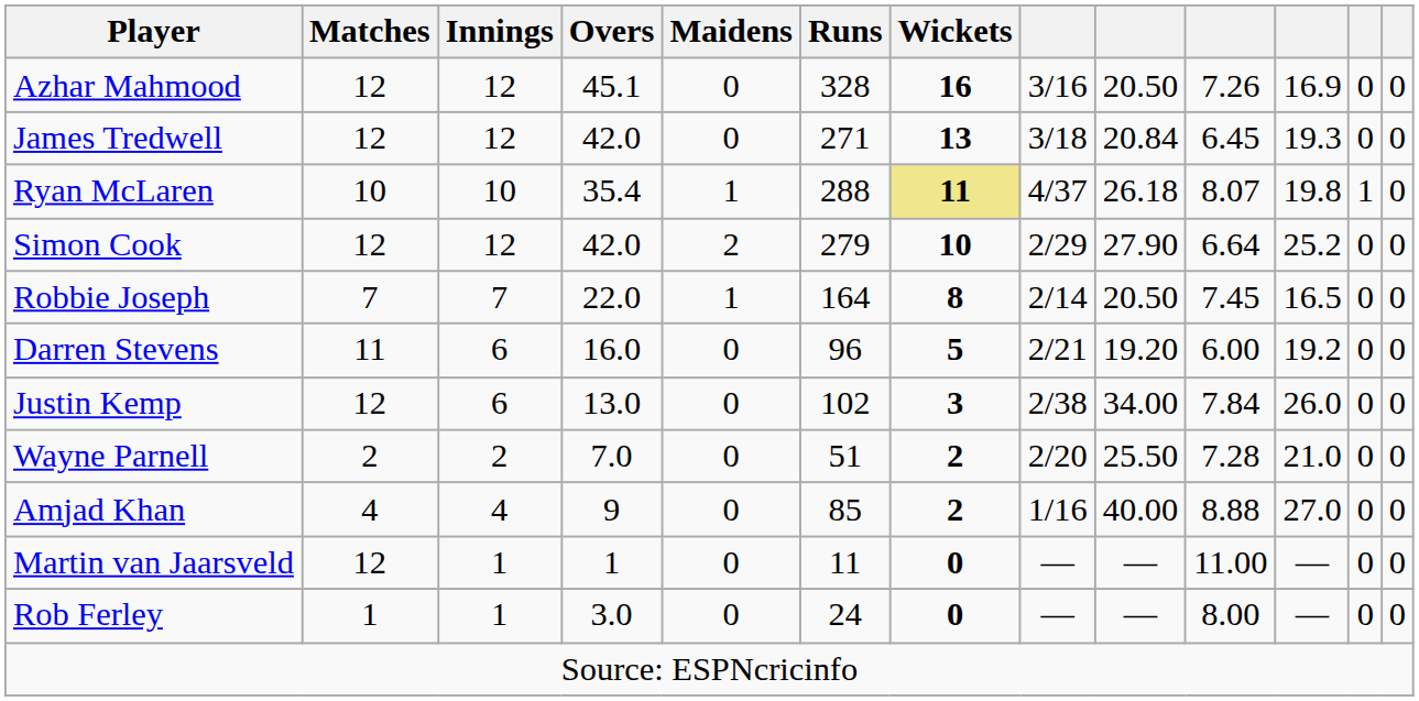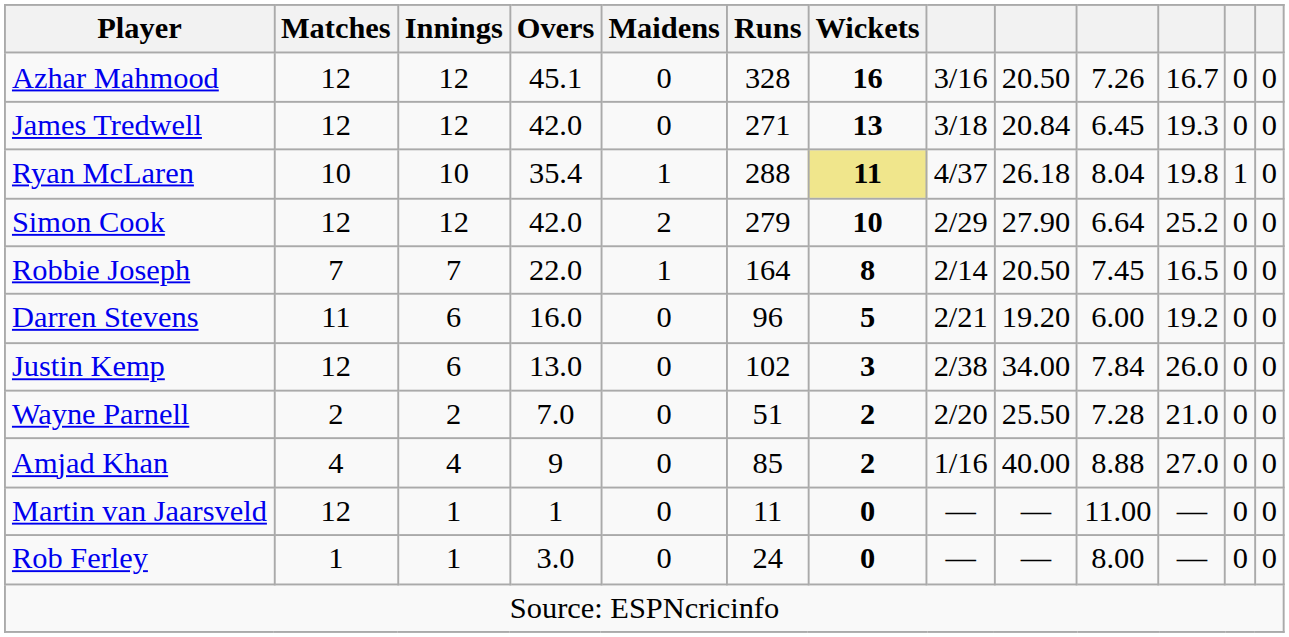Azhar Mahmood | column 11: 16.9 -> 16.7
Ryan McLaren | column 10: 8.07 -> 8.04
